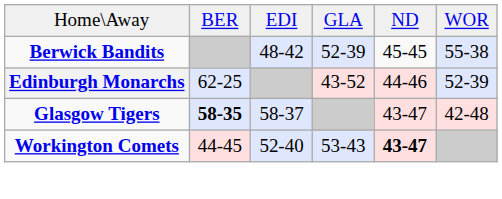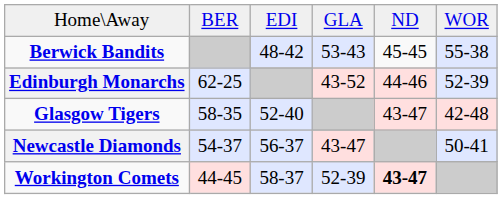Berwick Bandits | column 4: 52-39 -> 53-43
Glasgow Tigers | column 2: bold -> normal
Glasgow Tigers | column 3: 58-37 -> 52-40
+ row: Newcastle Diamonds | 54-37 | 56-37 | 43-47 | 50-41
Workington Comets | column 3: 52-40 -> 58-37
Workington Comets | column 4: 53-43 -> 52-39
